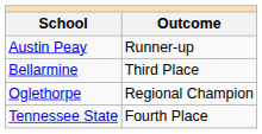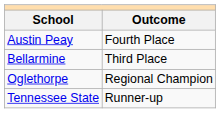Austin Peay | Outcome: Runner-up -> Fourth Place
Tennessee State | Outcome: Fourth Place -> Runner-up
